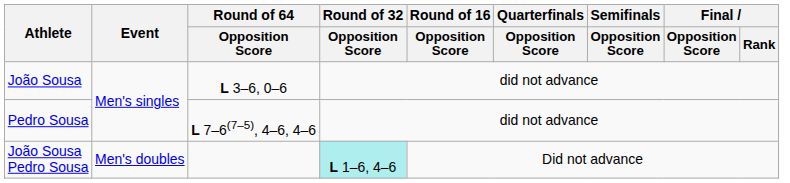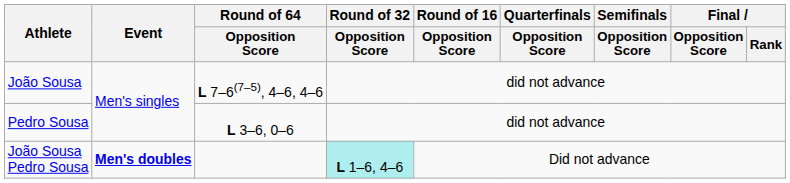João Sousa | Round of 64 / Opposition Score: L 3–6, 0–6 -> L 7–6(7–5), 4–6, 4–6
Pedro Sousa | Round of 64 / Opposition Score: L 7–6(7–5), 4–6, 4–6 -> L 3–6, 0–6
João Sousa Pedro Sousa | Event: normal -> bold
